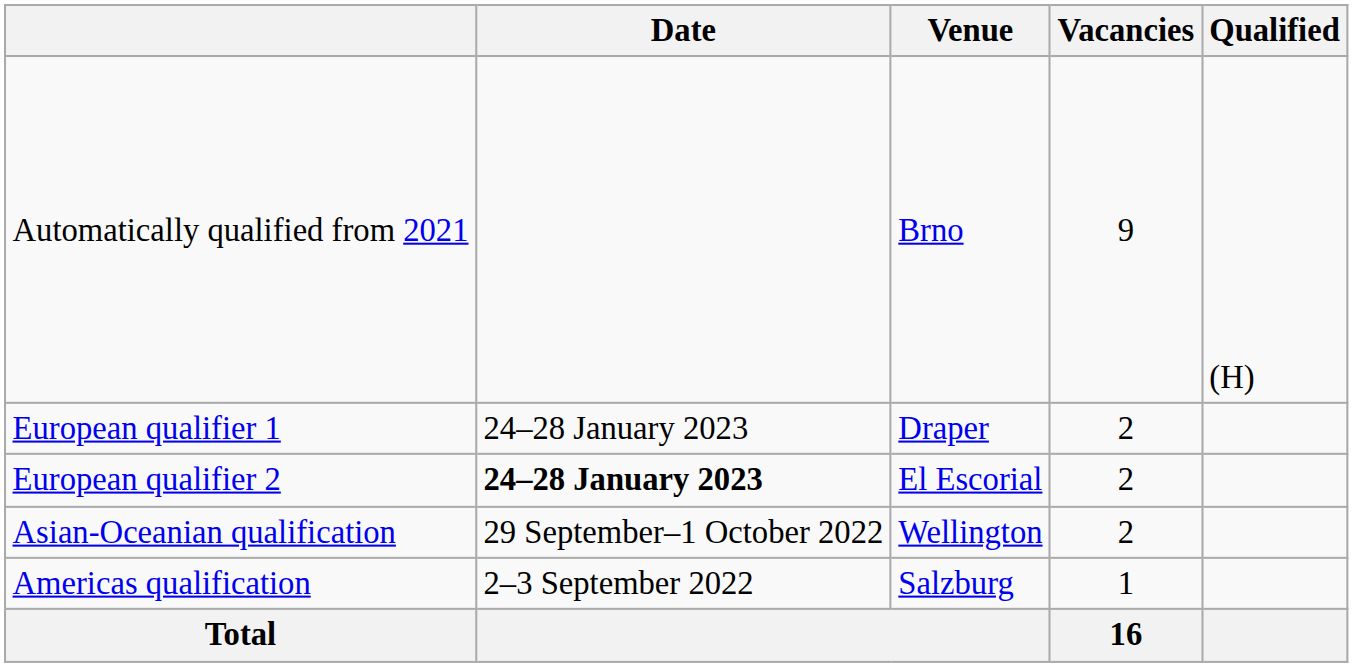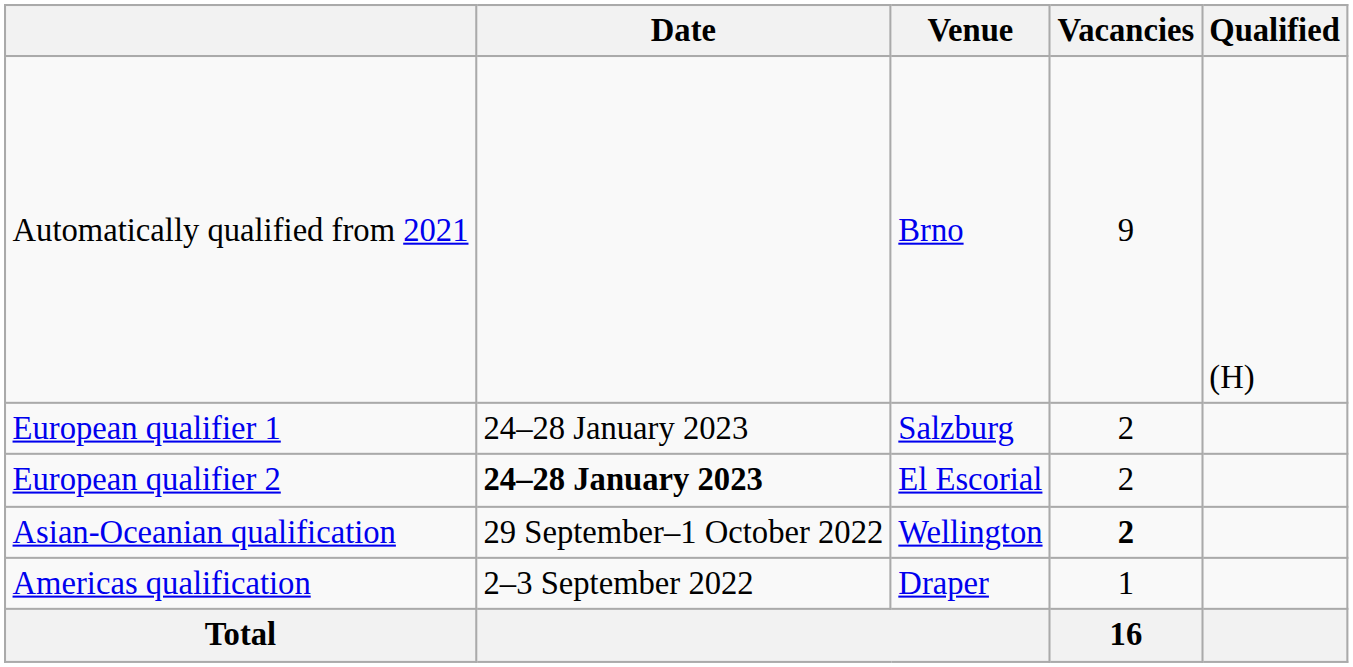European qualifier 1 | Venue: Draper -> Salzburg
Asian-Oceanian qualification | Vacancies: normal -> bold
Americas qualification | Venue: Salzburg -> Draper
